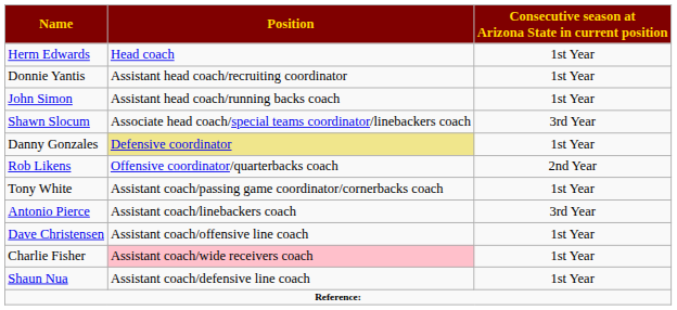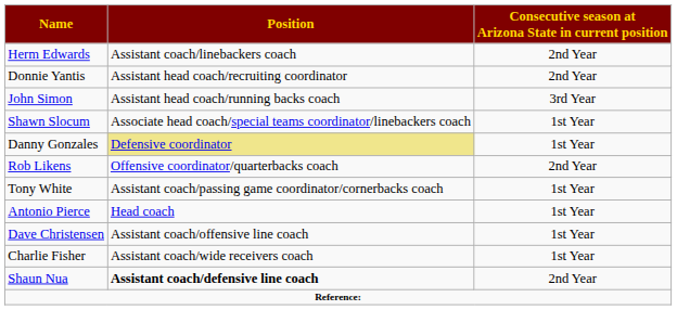Herm Edwards | Position: Head coach -> Assistant coach/linebackers coach
Herm Edwards | Consecutive season at Arizona State in current position: 1st Year -> 2nd Year
Donnie Yantis | Consecutive season at Arizona State in current position: 1st Year -> 2nd Year
John Simon | Consecutive season at Arizona State in current position: 1st Year -> 3rd Year
Shawn Slocum | Consecutive season at Arizona State in current position: 3rd Year -> 1st Year
Antonio Pierce | Position: Assistant coach/linebackers coach -> Head coach
Antonio Pierce | Consecutive season at Arizona State in current position: 3rd Year -> 1st Year
Charlie Fisher | Position: pink background -> no background
Shaun Nua | Position: normal -> bold
Shaun Nua | Consecutive season at Arizona State in current position: 1st Year -> 2nd Year
